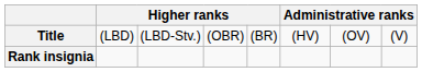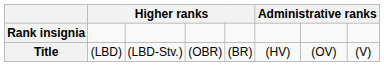rows swapped: Title <-> Rank insignia
